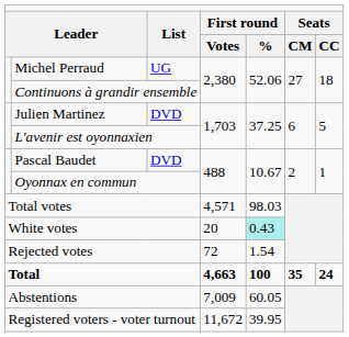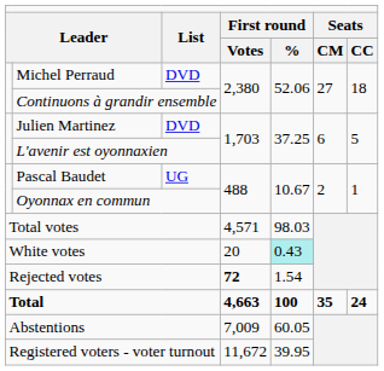Michel Perraud | column 3: UG -> DVD
Pascal Baudet | column 3: DVD -> UG
Rejected votes | column 4: normal -> bold
